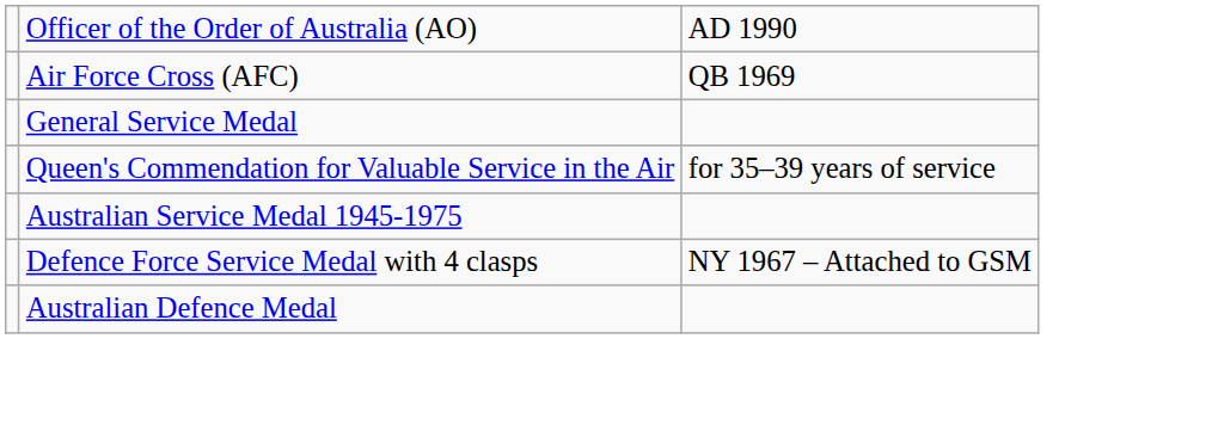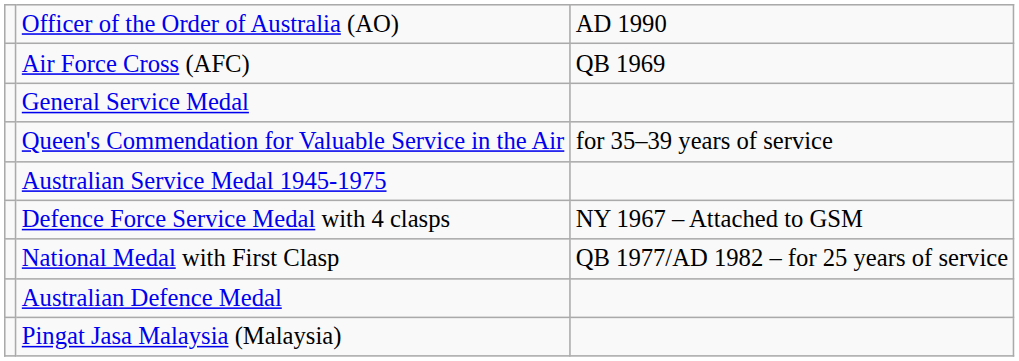+ row: National Medal with First Clasp | QB 1977/AD 1982 – for 25 years of service
+ row: Pingat Jasa Malaysia (Malaysia)
